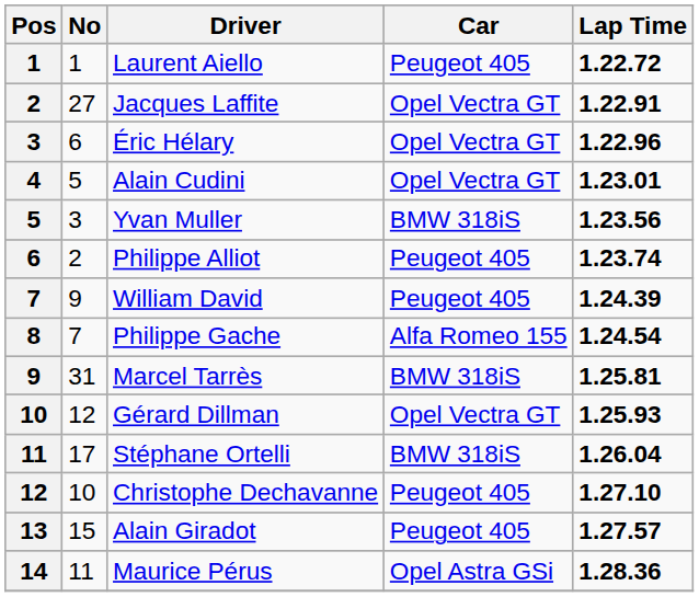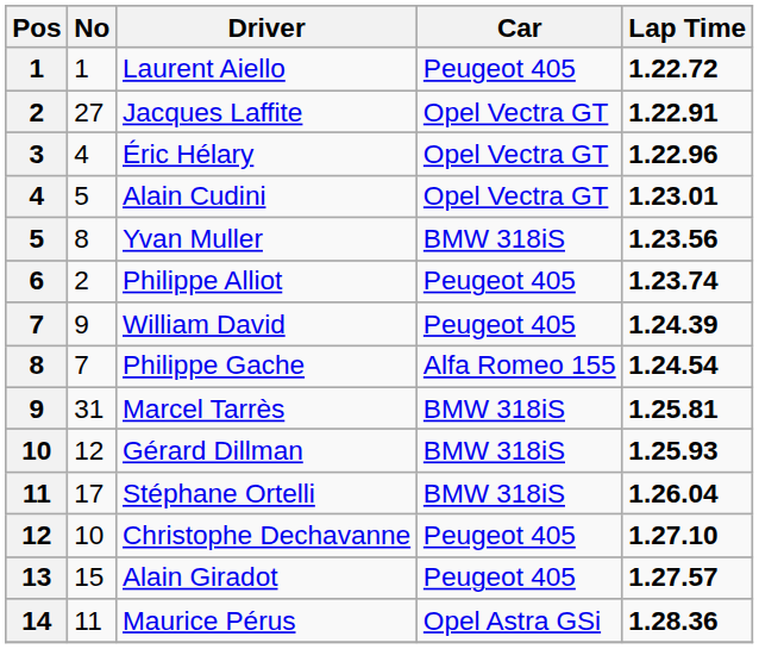Éric Hélary | No: 6 -> 4
Yvan Muller | No: 3 -> 8
Gérard Dillman | Car: Opel Vectra GT -> BMW 318iS
